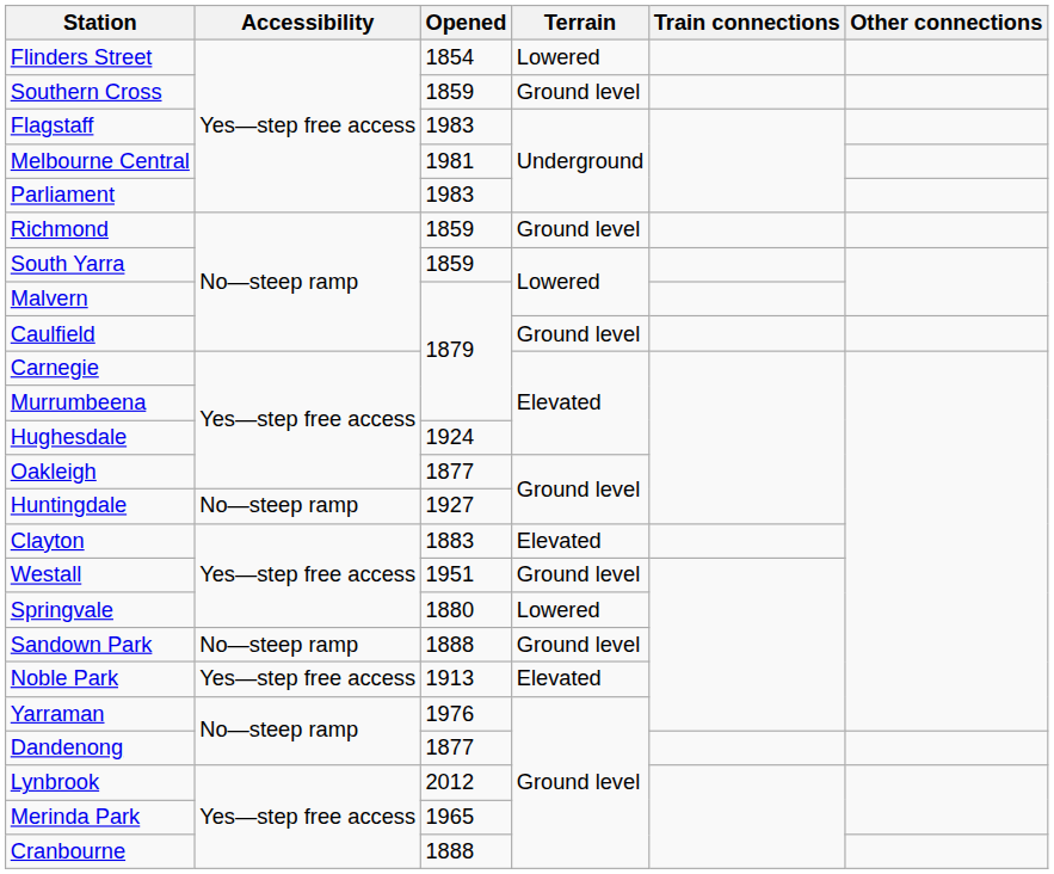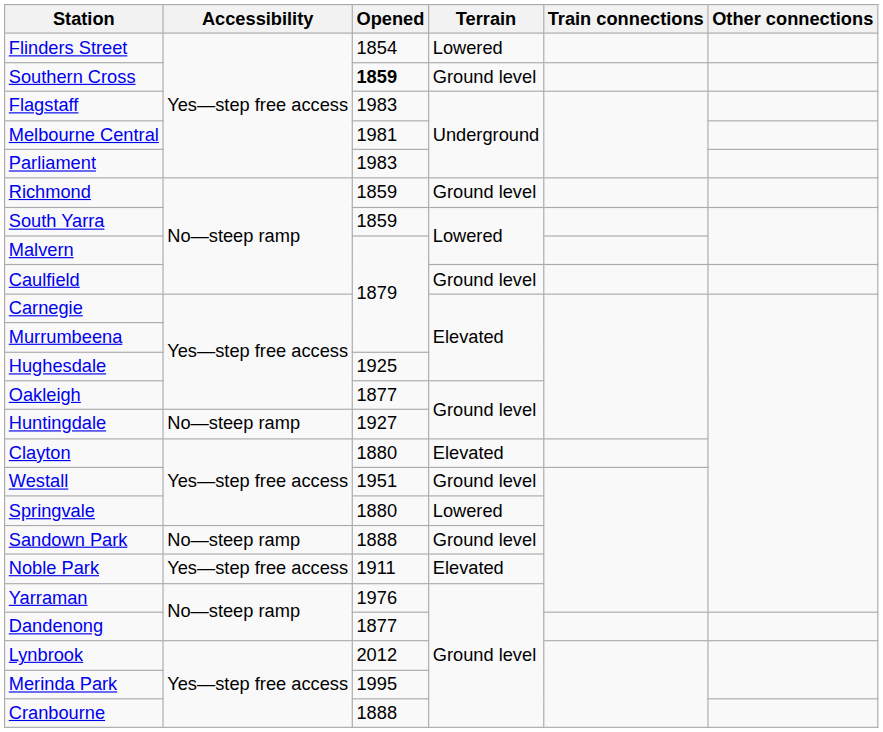Southern Cross | Opened: normal -> bold
Hughesdale | Opened: 1924 -> 1925
Clayton | Opened: 1883 -> 1880
Noble Park | Opened: 1913 -> 1911
Merinda Park | Opened: 1965 -> 1995
